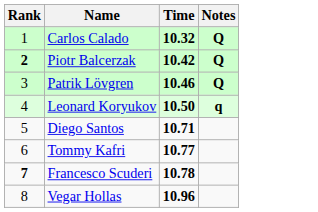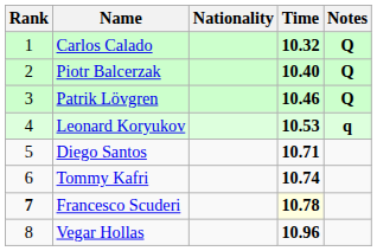+ column: Nationality
Piotr Balcerzak | Rank: bold -> normal
Piotr Balcerzak | Time: 10.42 -> 10.40
Leonard Koryukov | Time: 10.50 -> 10.53
Tommy Kafri | Time: 10.77 -> 10.74
Francesco Scuderi | Time: no background -> lightyellow background
